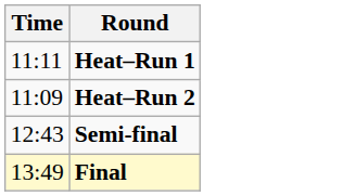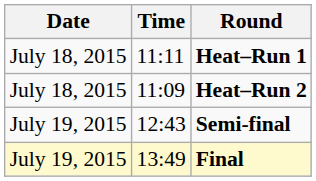+ column: Date | July 18, 2015 | July 18, 2015 | July 19, 2015 | July 19, 2015
